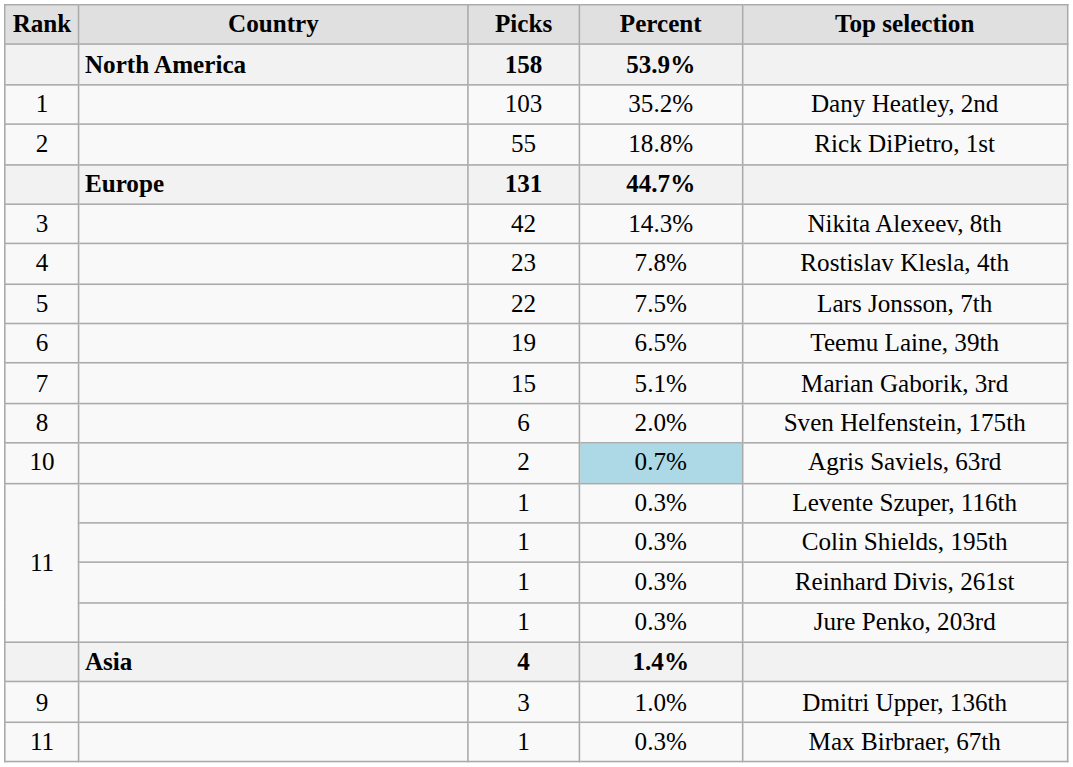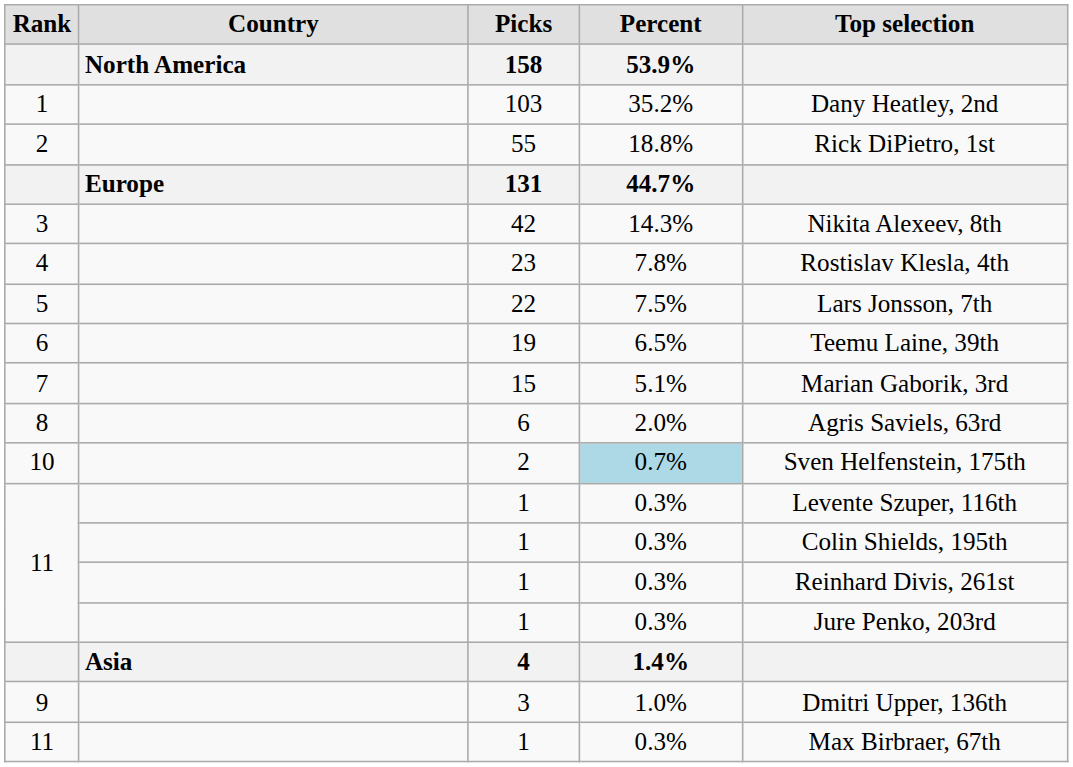8 | Top selection: Sven Helfenstein, 175th -> Agris Saviels, 63rd
10 | Top selection: Agris Saviels, 63rd -> Sven Helfenstein, 175th
